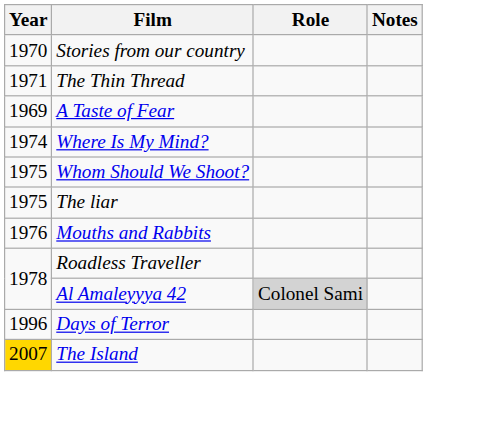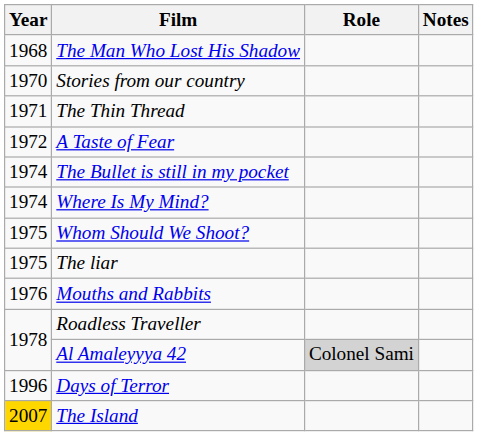+ row: 1968 | The Man Who Lost His Shadow
A Taste of Fear | Year: 1969 -> 1972
+ row: 1974 | The Bullet is still in my pocket
